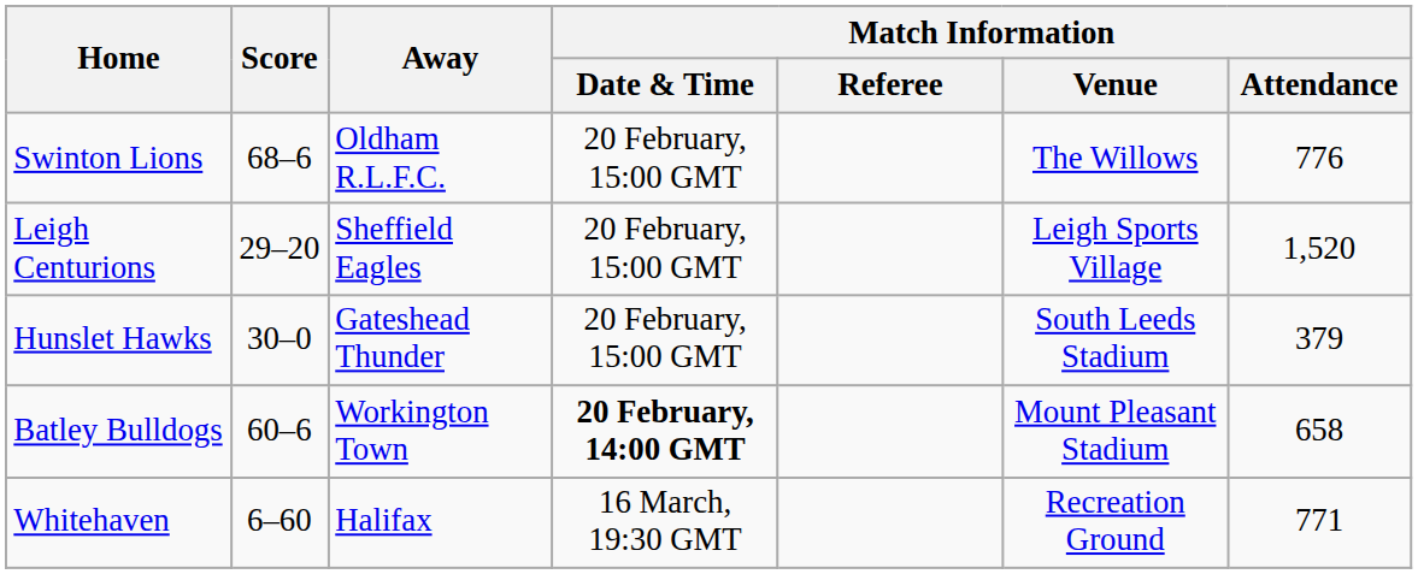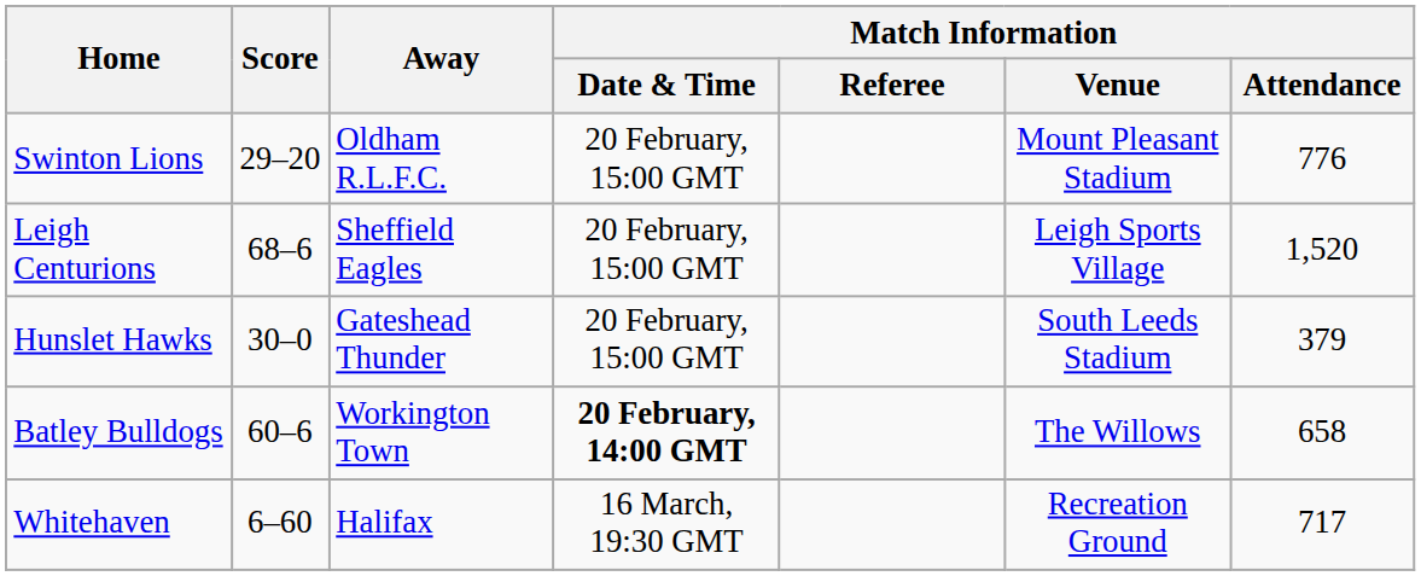Swinton Lions | Score: 68–6 -> 29–20
Swinton Lions | Match Information / Venue: The Willows -> Mount Pleasant Stadium
Leigh Centurions | Score: 29–20 -> 68–6
Batley Bulldogs | Match Information / Venue: Mount Pleasant Stadium -> The Willows
Whitehaven | Match Information / Attendance: 771 -> 717
